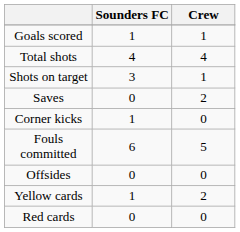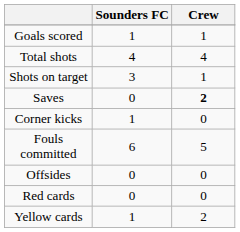Saves | Crew: normal -> bold
rows swapped: Yellow cards <-> Red cards
